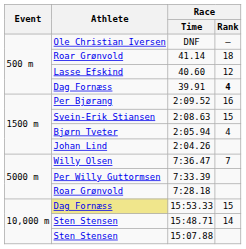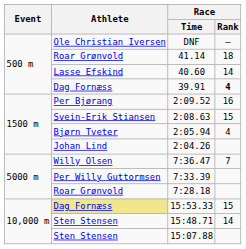40.60 | Race / Rank: 12 -> 14
